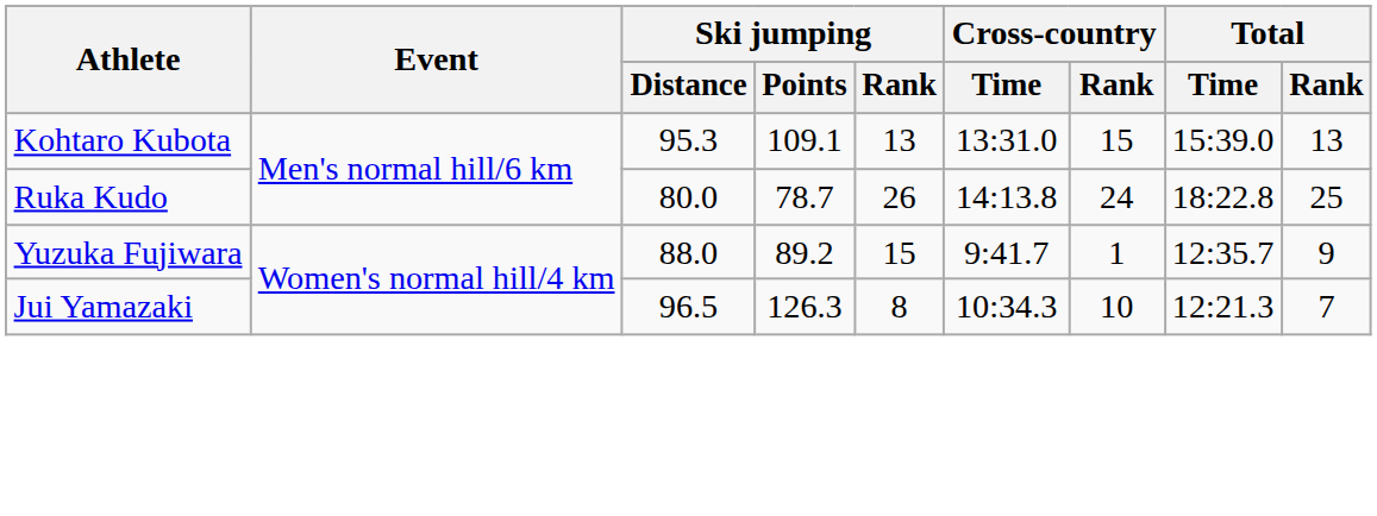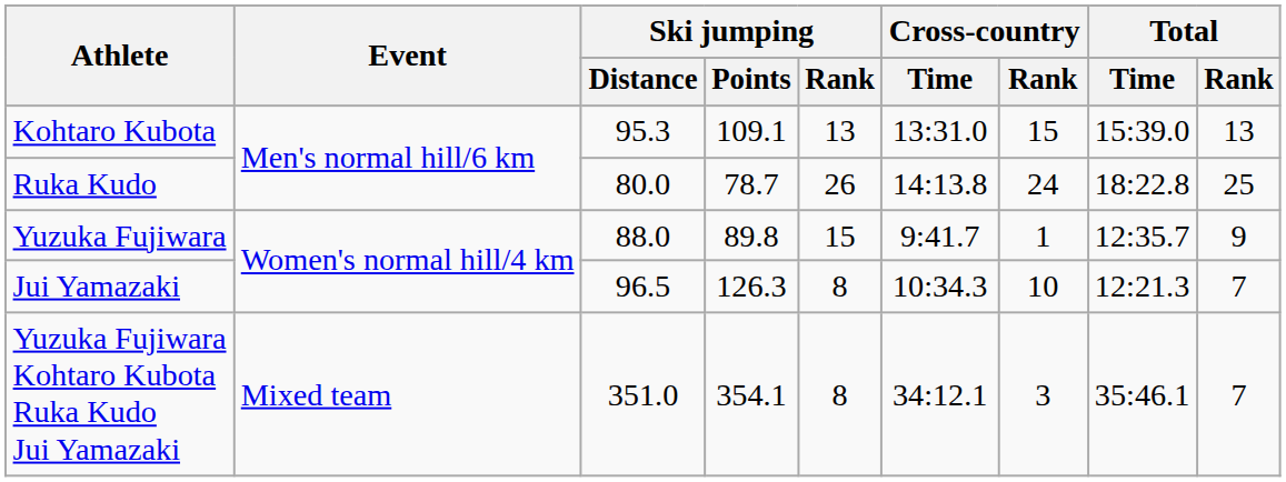Yuzuka Fujiwara | Ski jumping / Points: 89.2 -> 89.8
+ row: Yuzuka Fujiwara Kohtaro Kubota Ruka Kudo Jui Yamazaki | Mixed team | 351.0 | 354.1 | 8 | 34:12.1 | 3 | 35:46.1 | 7
